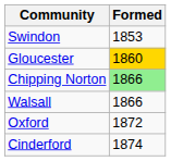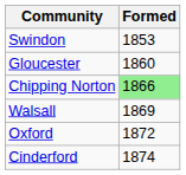Gloucester | Formed: gold background -> no background
Walsall | Formed: 1866 -> 1869
